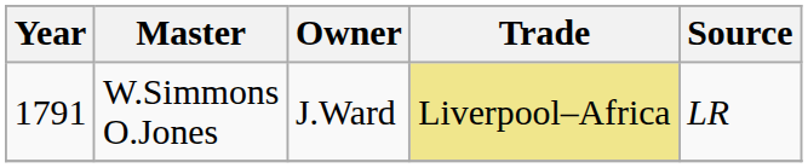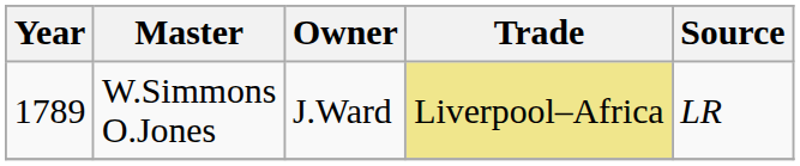W.Simmons O.Jones | Year: 1791 -> 1789
